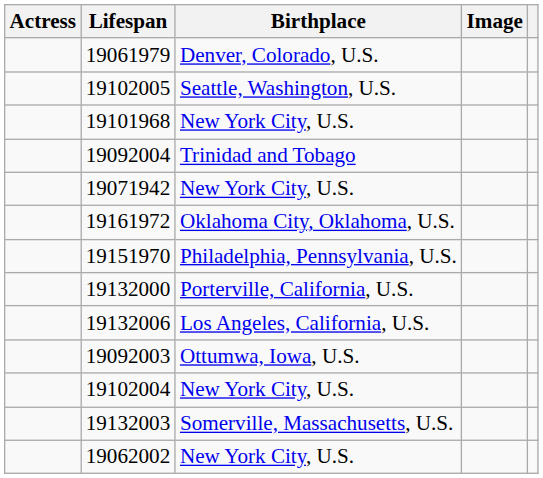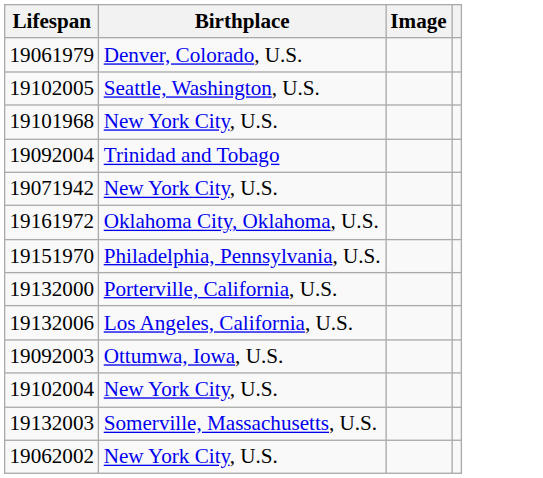- column: Actress
